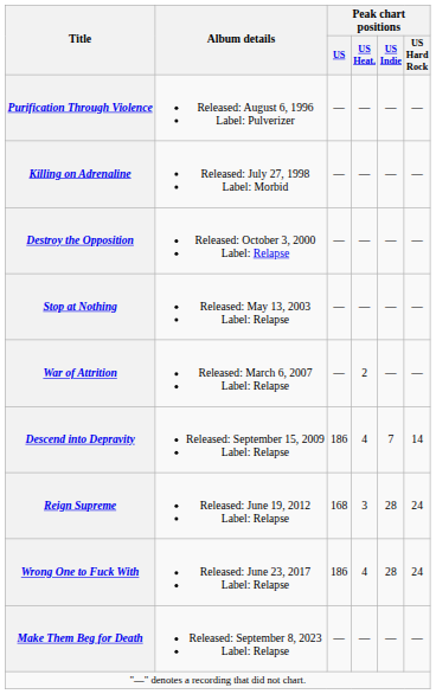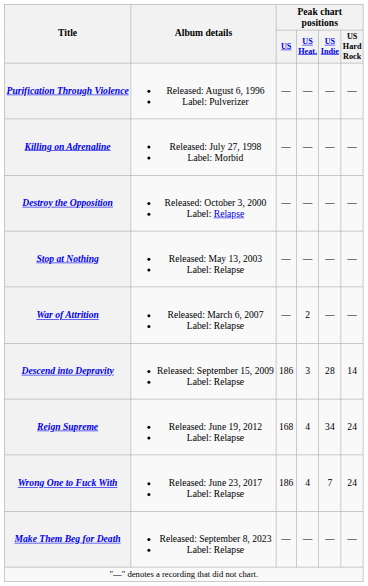Descend into Depravity | Peak chart positions / US Heat.: 4 -> 3
Descend into Depravity | Peak chart positions / US Indie: 7 -> 28
Reign Supreme | Peak chart positions / US Heat.: 3 -> 4
Reign Supreme | Peak chart positions / US Indie: 28 -> 34
Wrong One to Fuck With | Peak chart positions / US Indie: 28 -> 7
